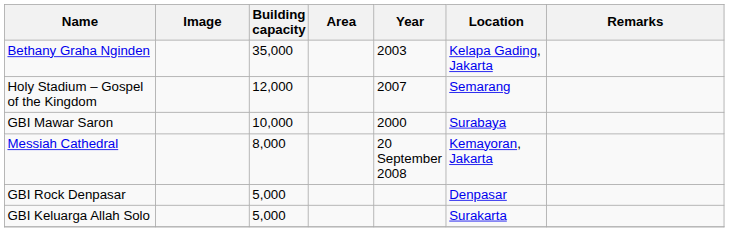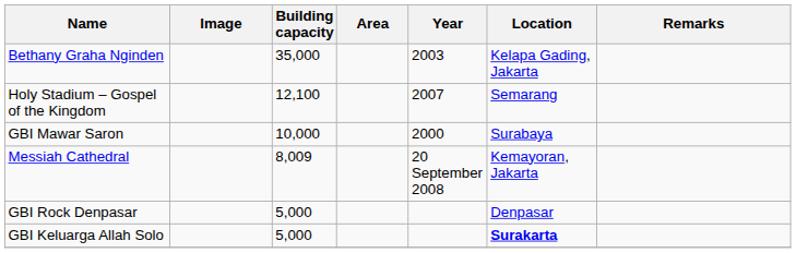Holy Stadium – Gospel of the Kingdom | Building capacity: 12,000 -> 12,100
Messiah Cathedral | Building capacity: 8,000 -> 8,009
GBI Keluarga Allah Solo | Location: normal -> bold
